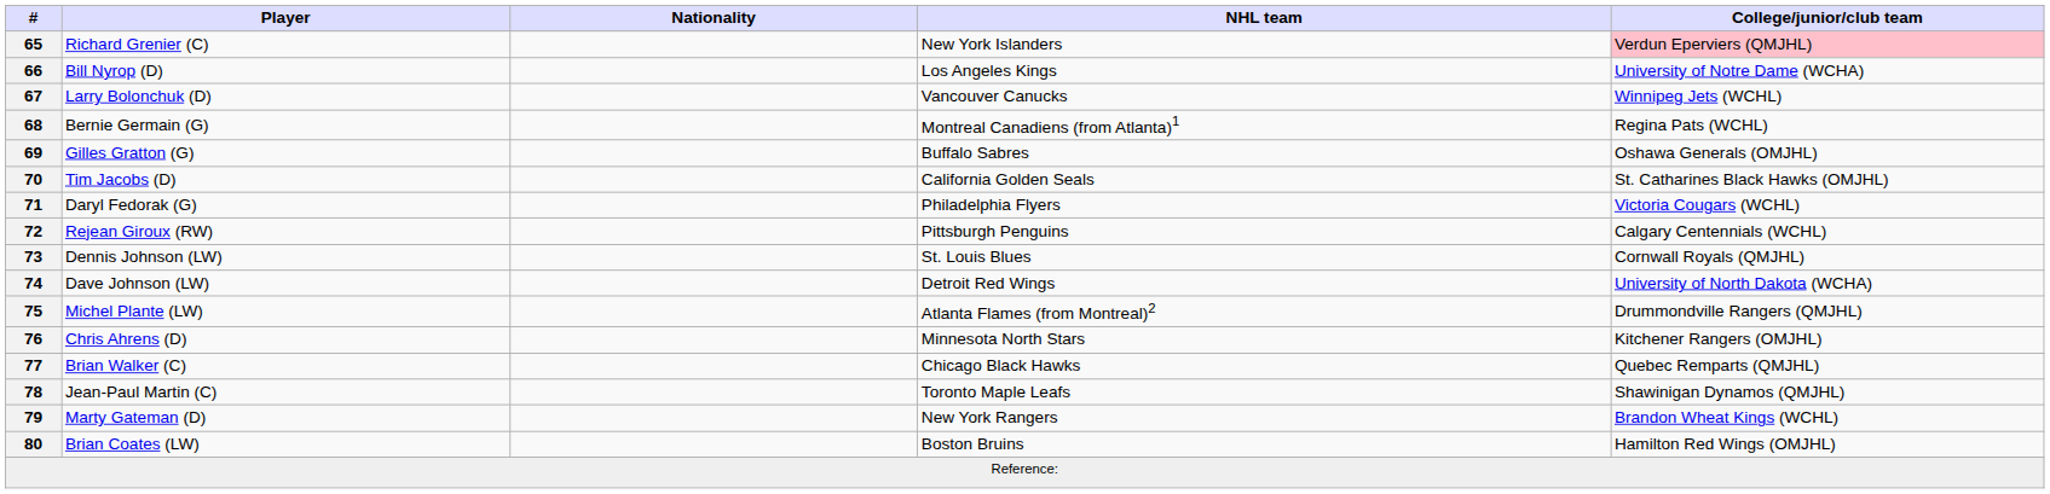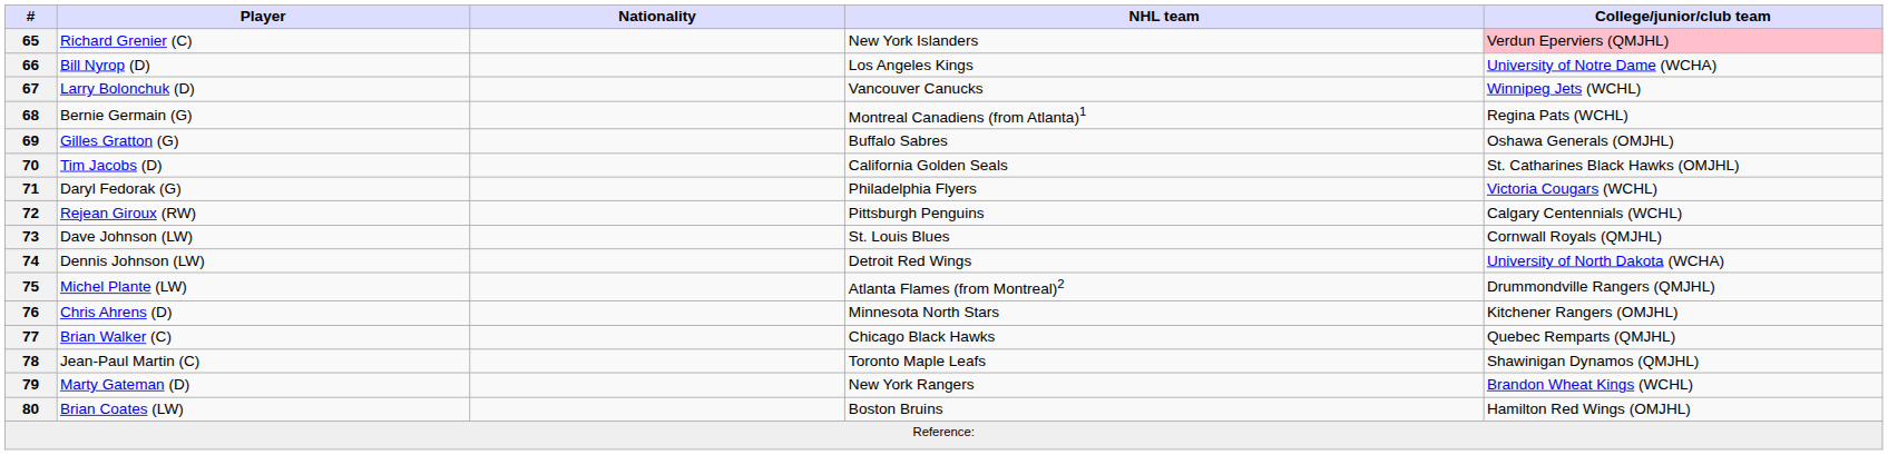73 | Player: Dennis Johnson (LW) -> Dave Johnson (LW)
74 | Player: Dave Johnson (LW) -> Dennis Johnson (LW)
